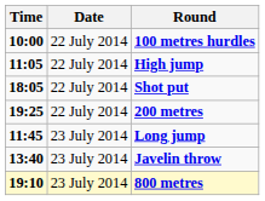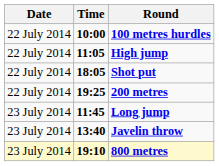columns swapped: Date <-> Time
